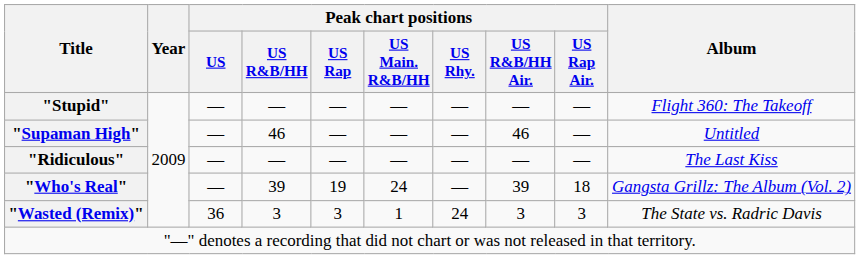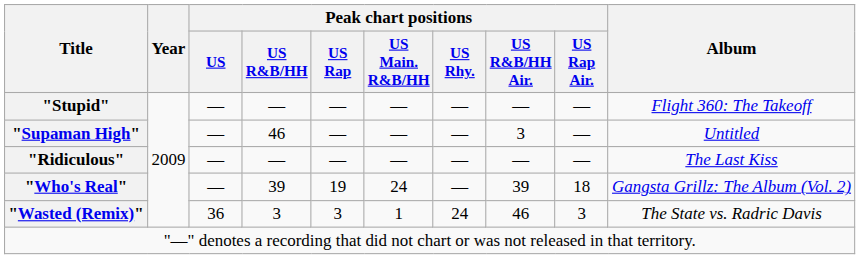"Supaman High" | Peak chart positions / US R&B/HH Air.: 46 -> 3
"Wasted (Remix)" | Peak chart positions / US R&B/HH Air.: 3 -> 46
